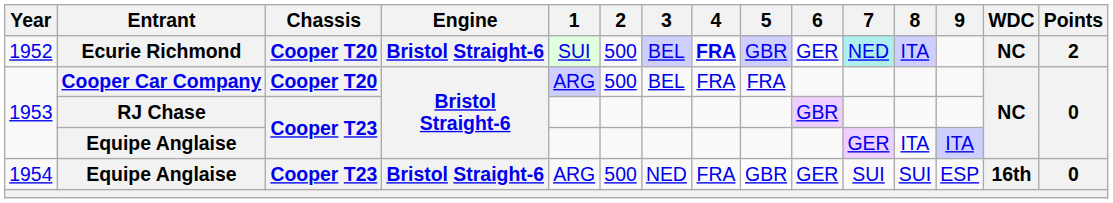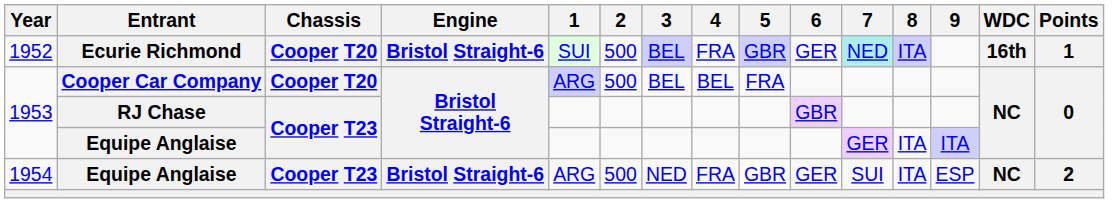Ecurie Richmond | 4: bold -> normal
Ecurie Richmond | WDC: NC -> 16th
Ecurie Richmond | Points: 2 -> 1
Cooper Car Company | 4: FRA -> BEL
1954 / Equipe Anglaise | 8: SUI -> ITA
1954 / Equipe Anglaise | WDC: 16th -> NC
1954 / Equipe Anglaise | Points: 0 -> 2
